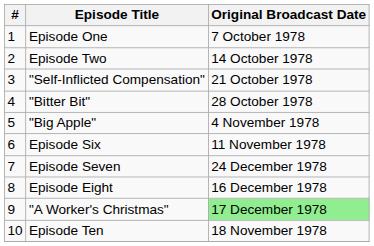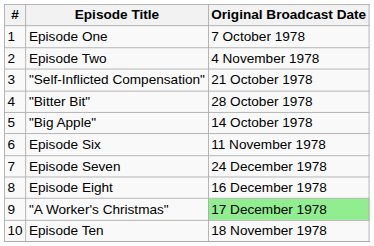Episode Two | Original Broadcast Date: 14 October 1978 -> 4 November 1978
"Big Apple" | Original Broadcast Date: 4 November 1978 -> 14 October 1978
